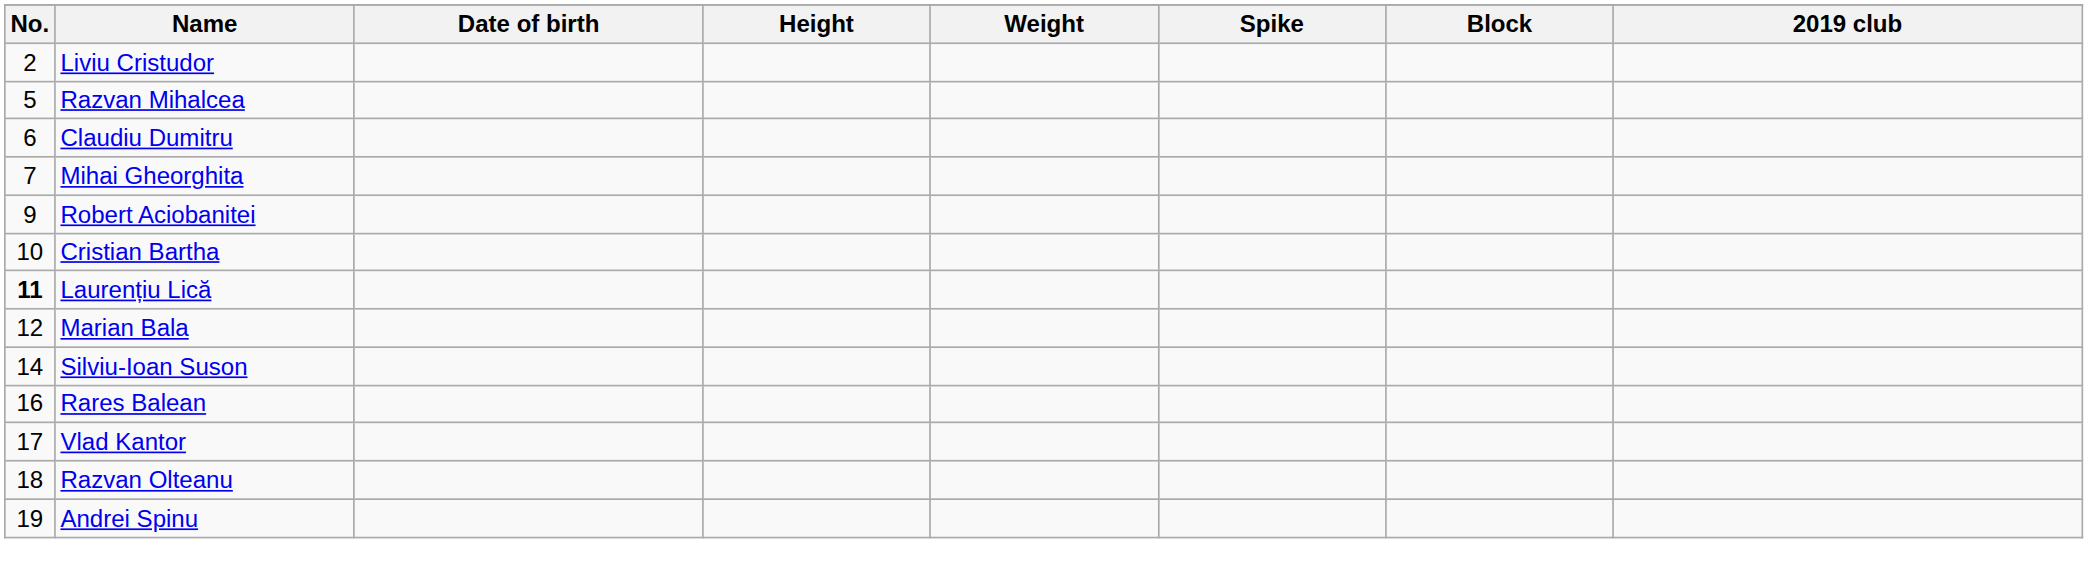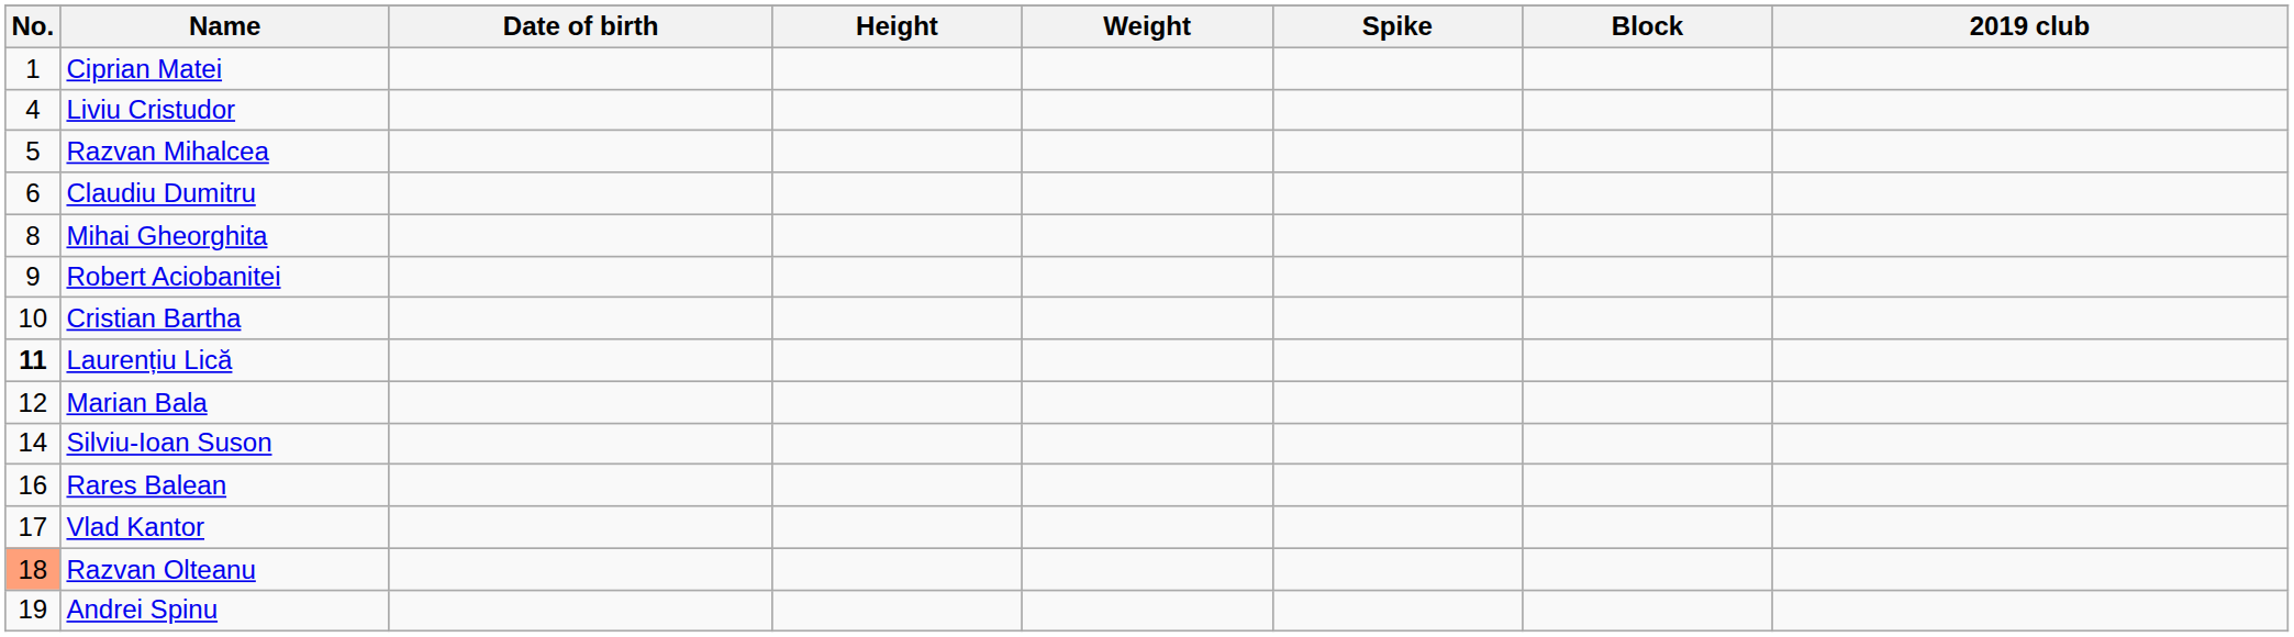+ row: 1 | Ciprian Matei
Liviu Cristudor | No.: 2 -> 4
Mihai Gheorghita | No.: 7 -> 8
Razvan Olteanu | No.: no background -> lightsalmon background
